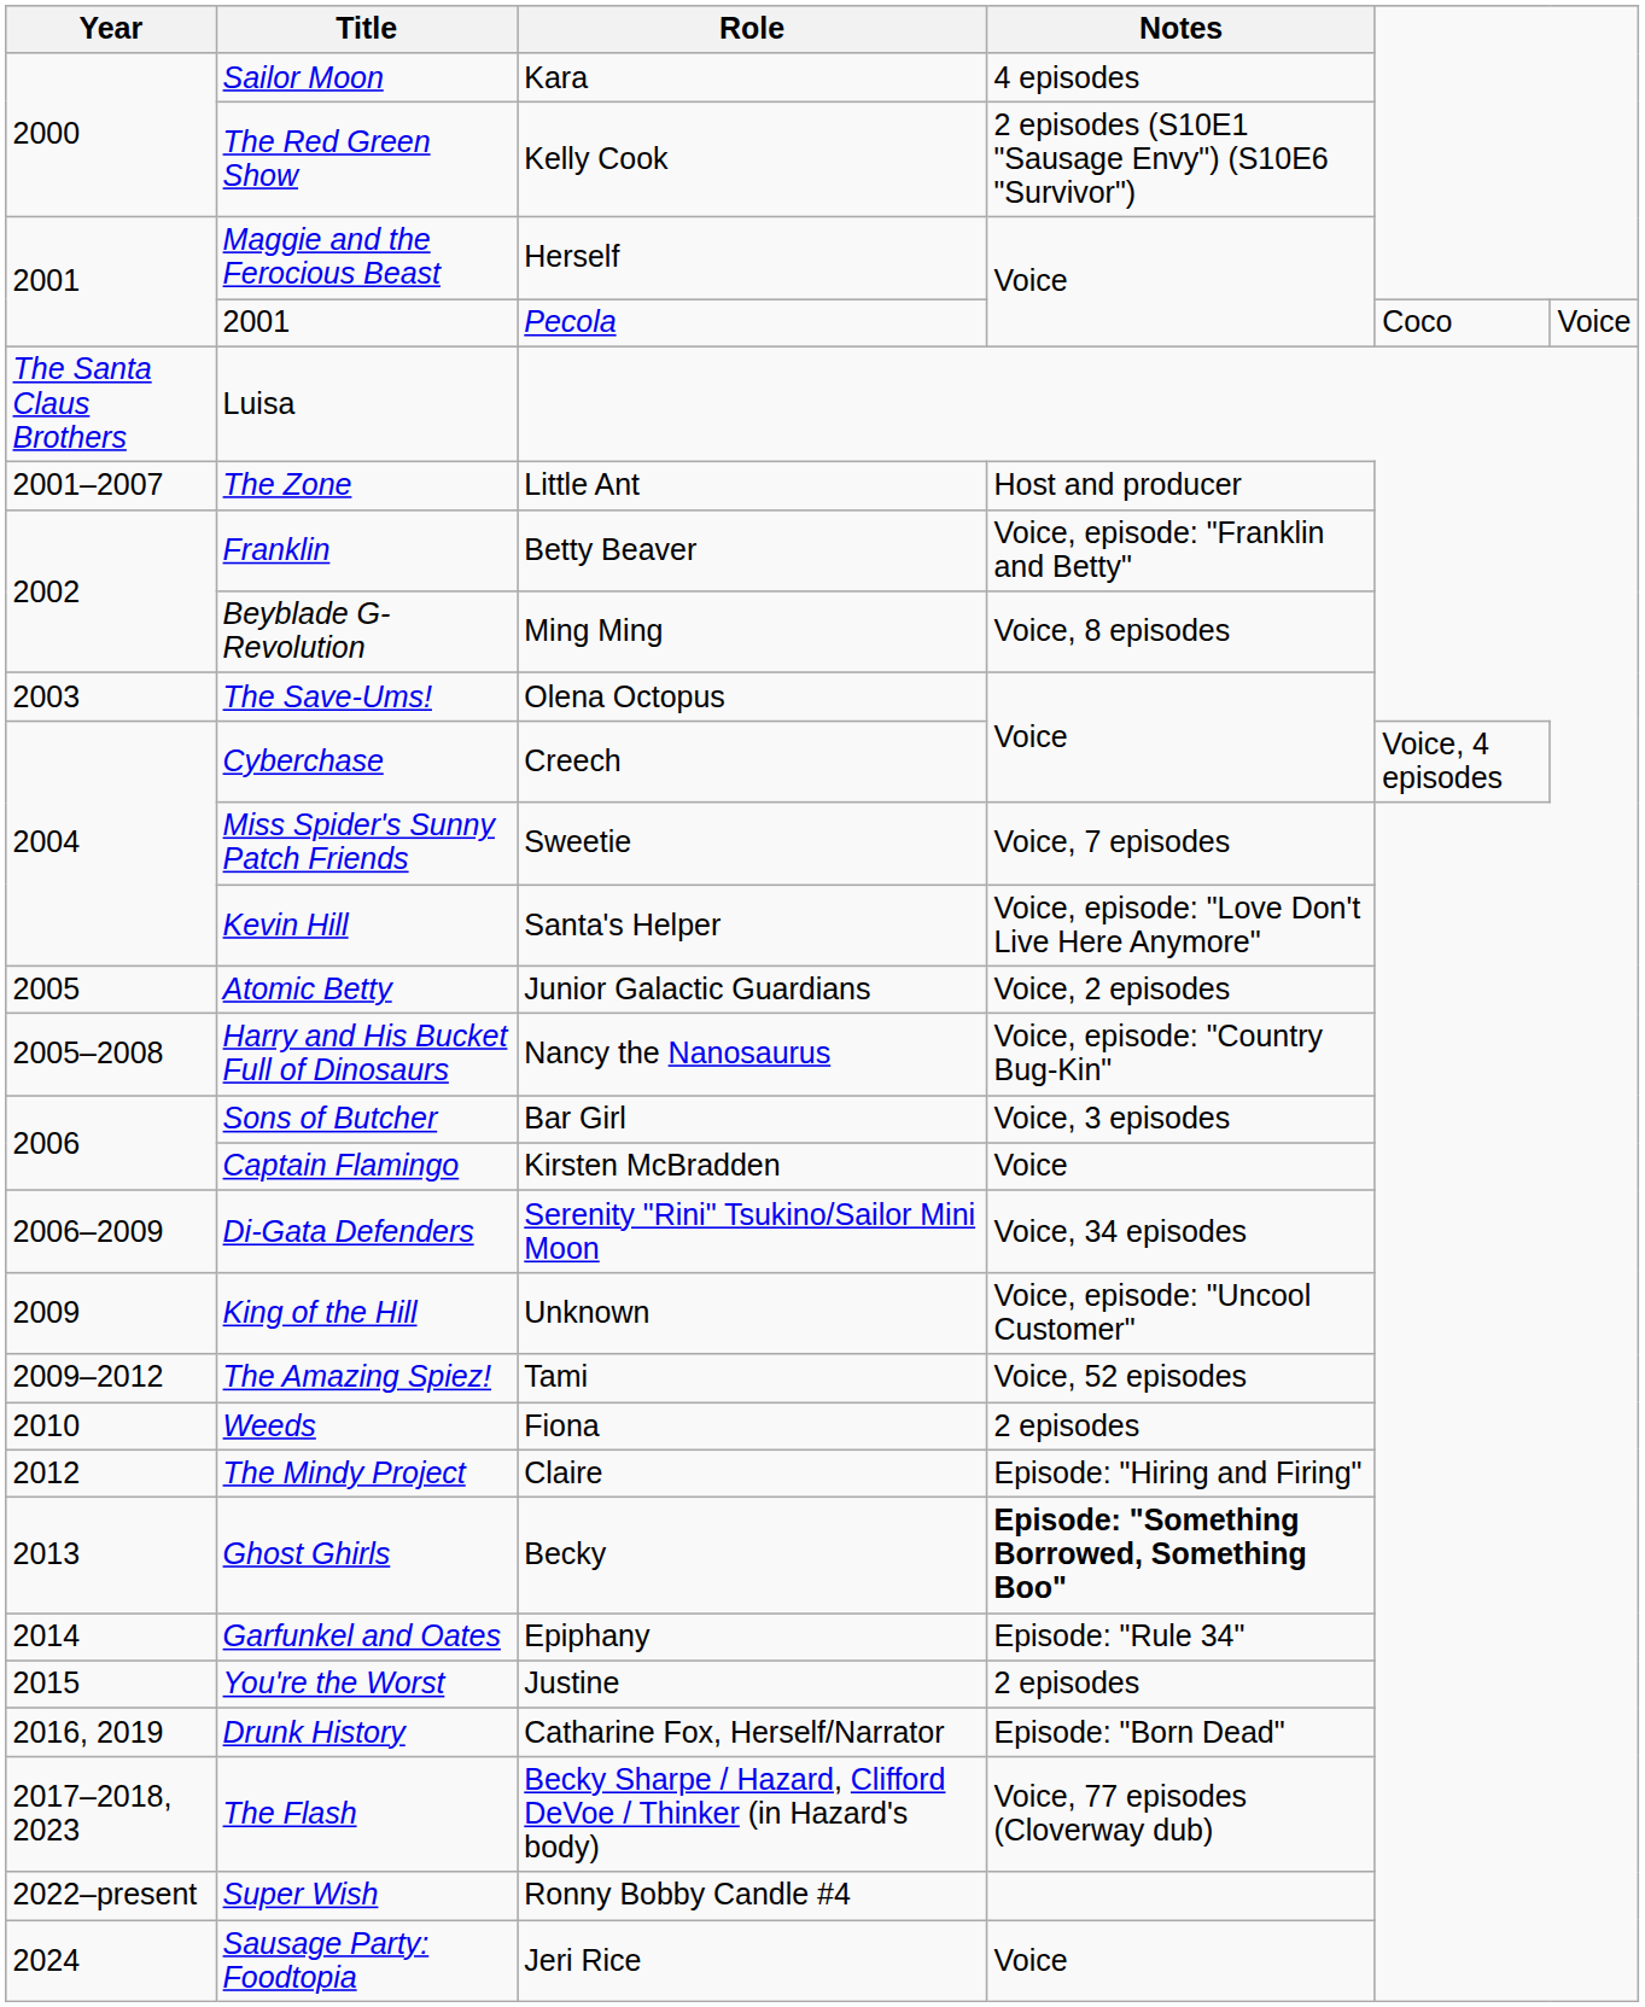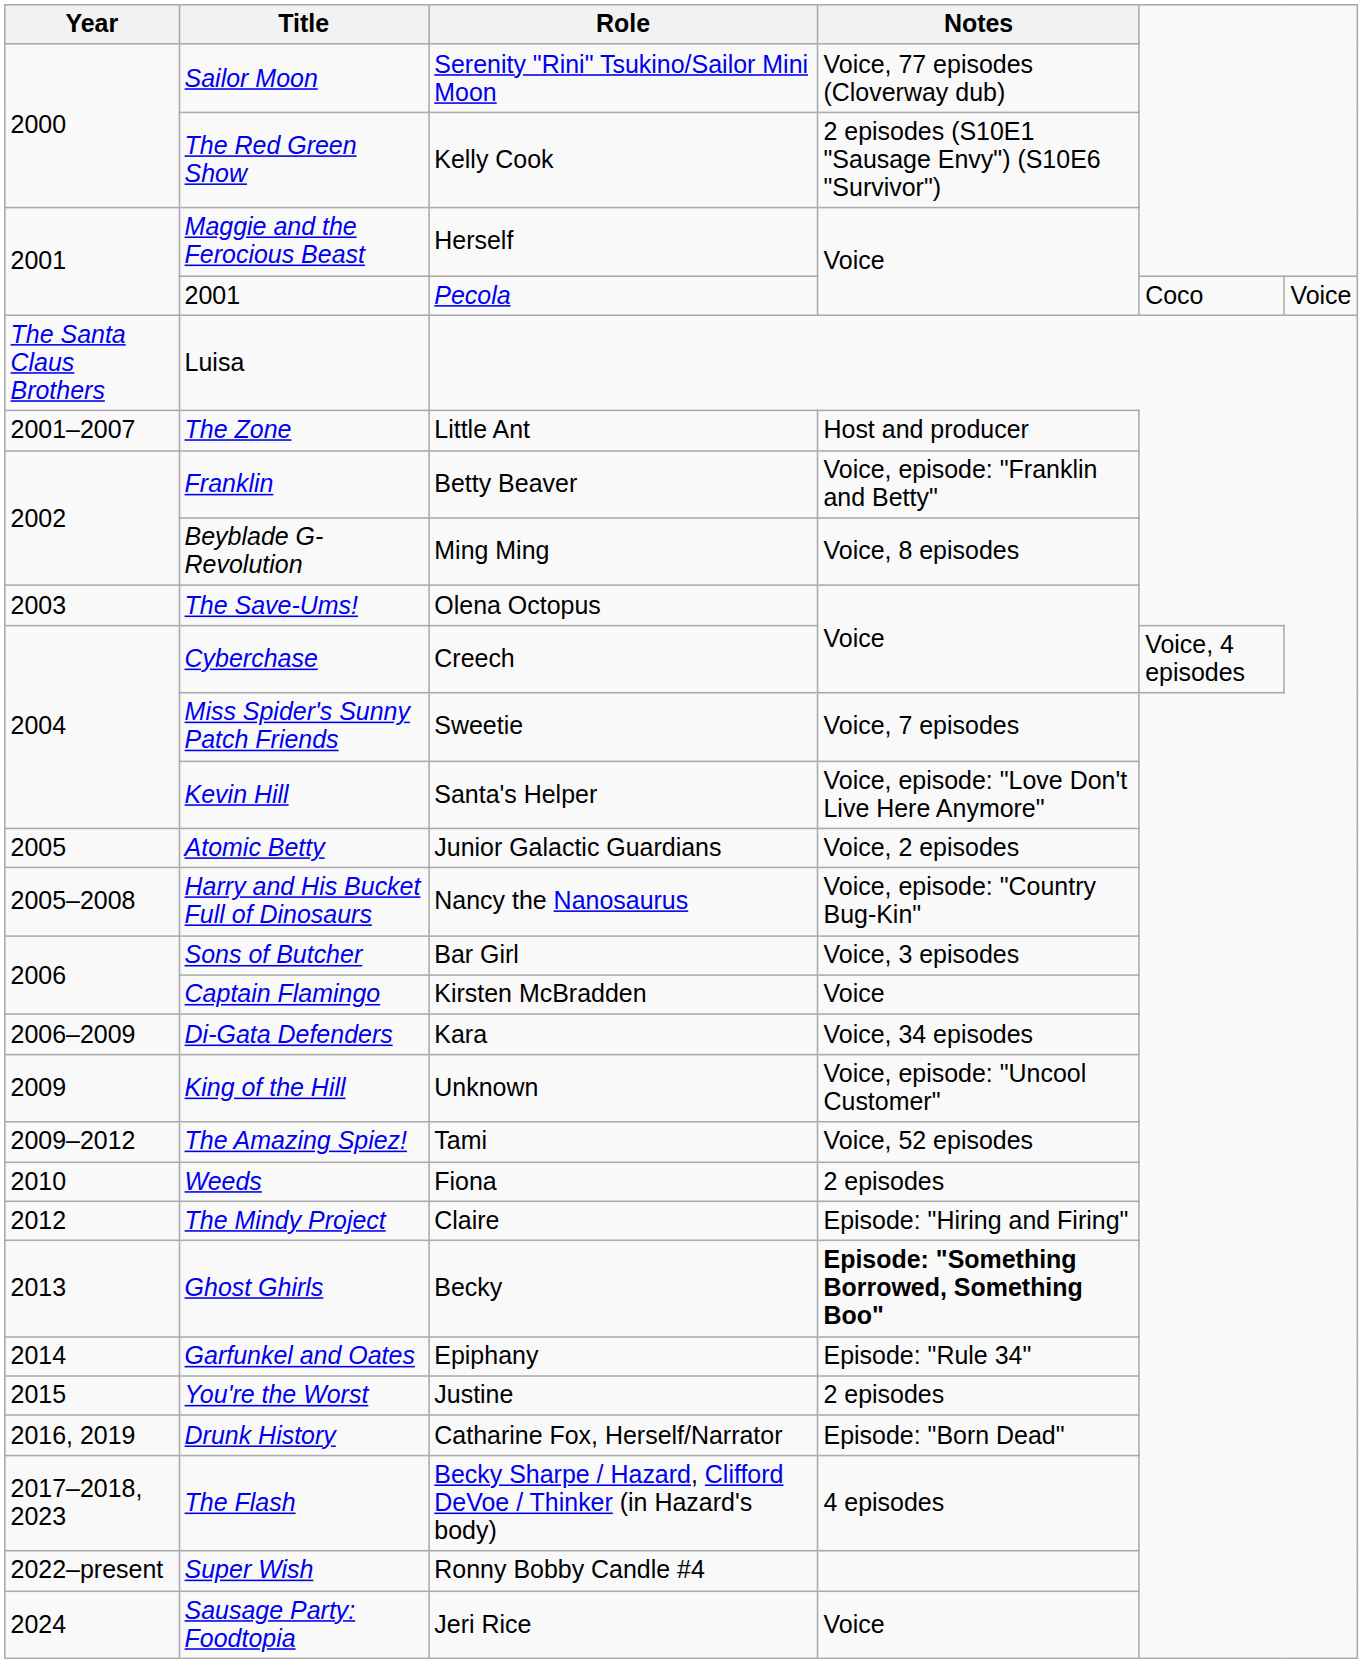Sailor Moon | Role: Kara -> Serenity "Rini" Tsukino/Sailor Mini Moon
Sailor Moon | Notes: 4 episodes -> Voice, 77 episodes (Cloverway dub)
Di-Gata Defenders | Role: Serenity "Rini" Tsukino/Sailor Mini Moon -> Kara
The Flash | Notes: Voice, 77 episodes (Cloverway dub) -> 4 episodes
